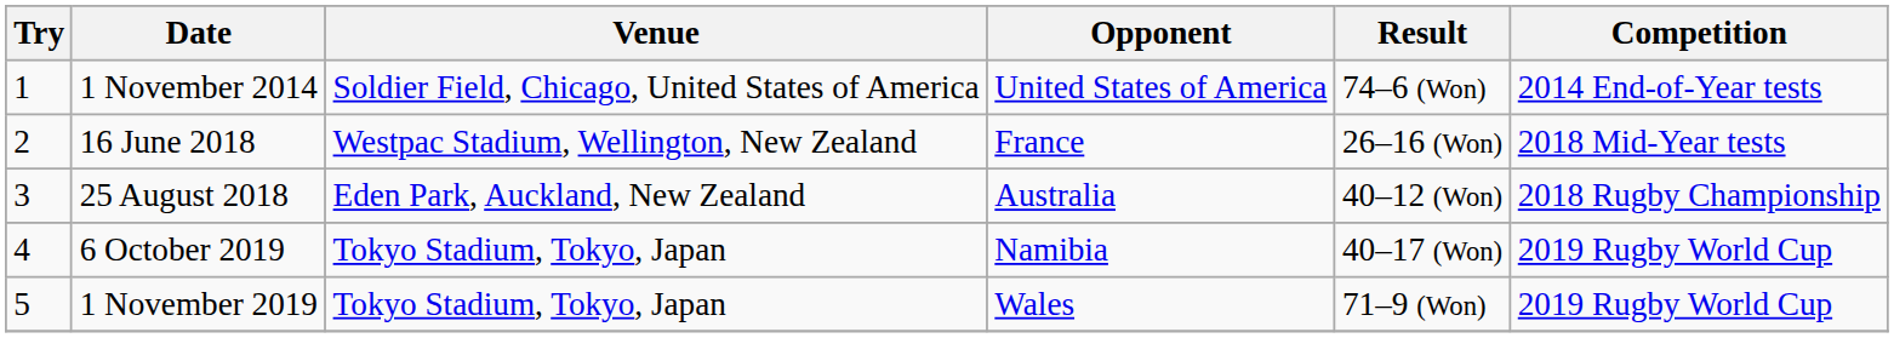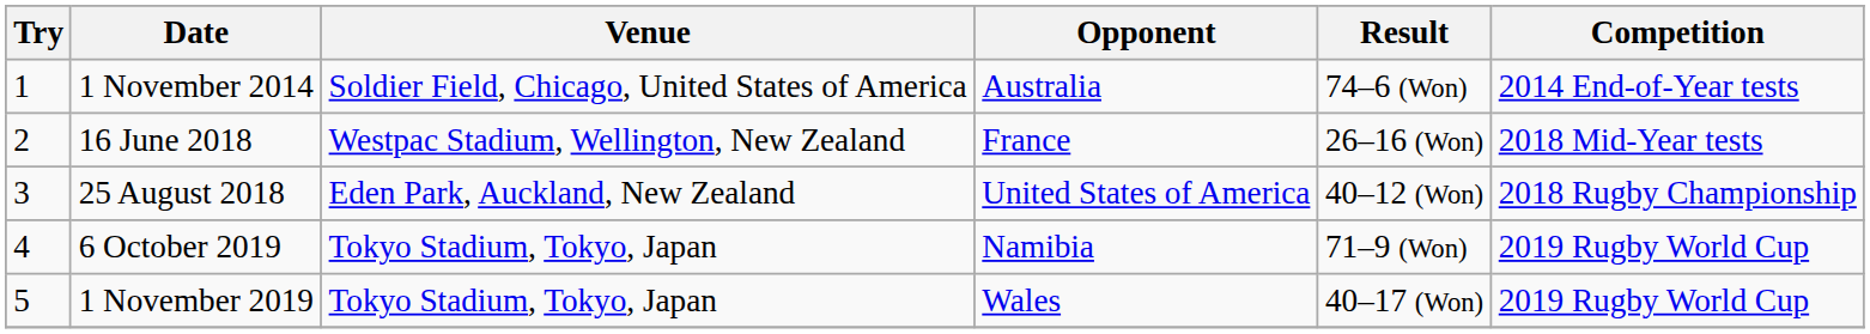1 November 2014 | Opponent: United States of America -> Australia
25 August 2018 | Opponent: Australia -> United States of America
6 October 2019 | Result: 40–17 (Won) -> 71–9 (Won)
1 November 2019 | Result: 71–9 (Won) -> 40–17 (Won)
